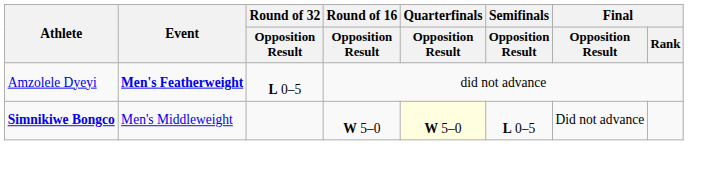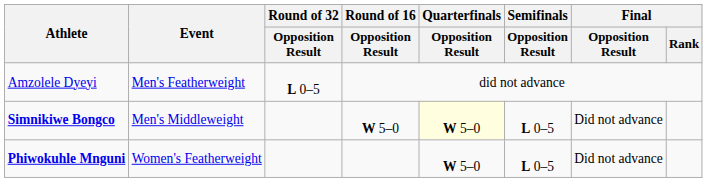Amzolele Dyeyi | Event: bold -> normal
+ row: Phiwokuhle Mnguni | Women's Featherweight | W 5–0 | L 0–5 | Did not advance
